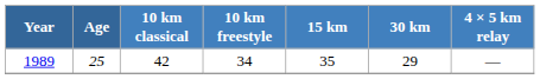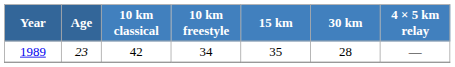1989 | Age: 25 -> 23
1989 | 30 km: 29 -> 28
